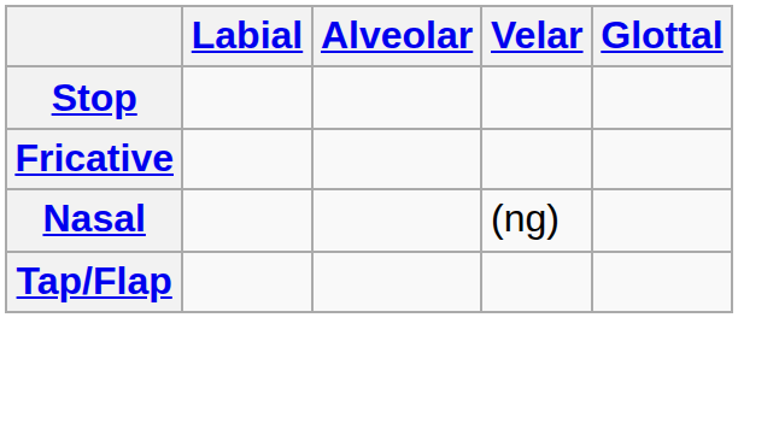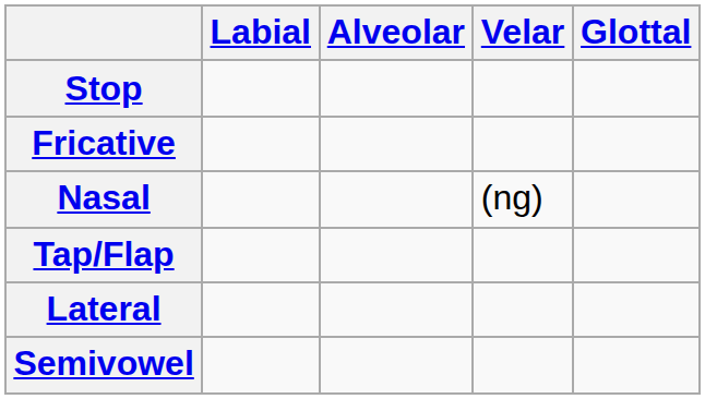+ row: Lateral
+ row: Semivowel
